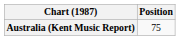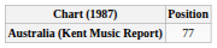Australia (Kent Music Report) | Position: 75 -> 77
